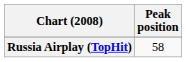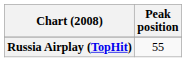Russia Airplay (TopHit) | Peak position: 58 -> 55
